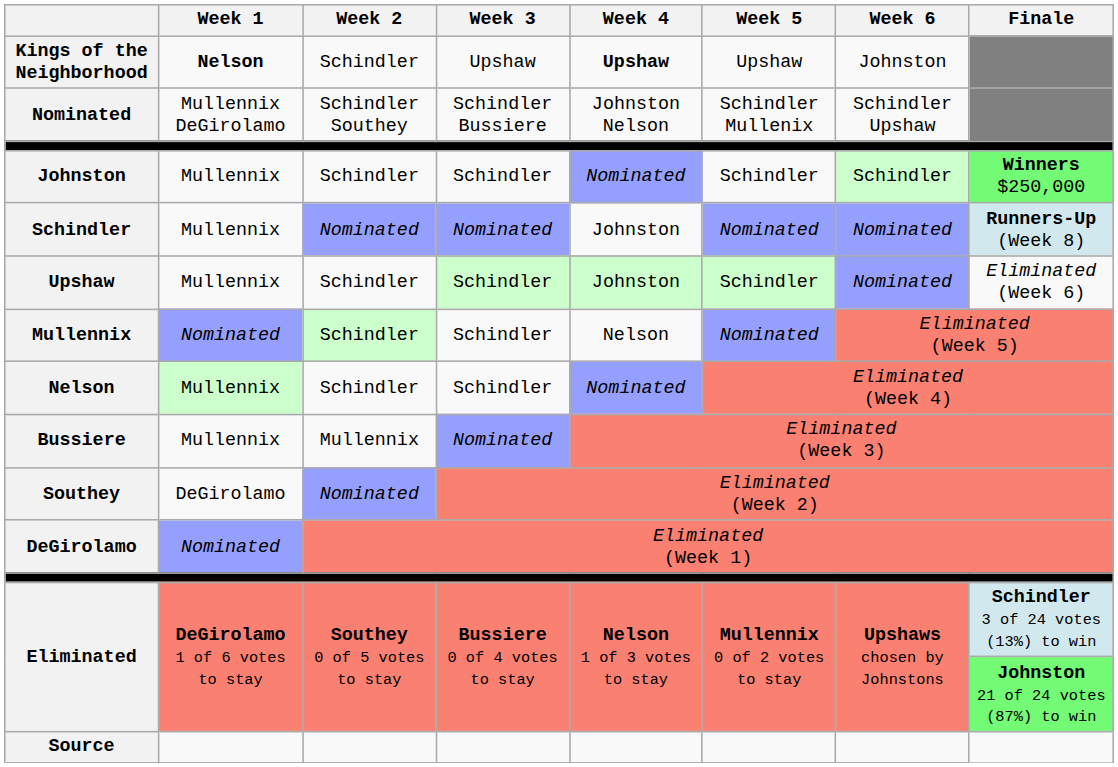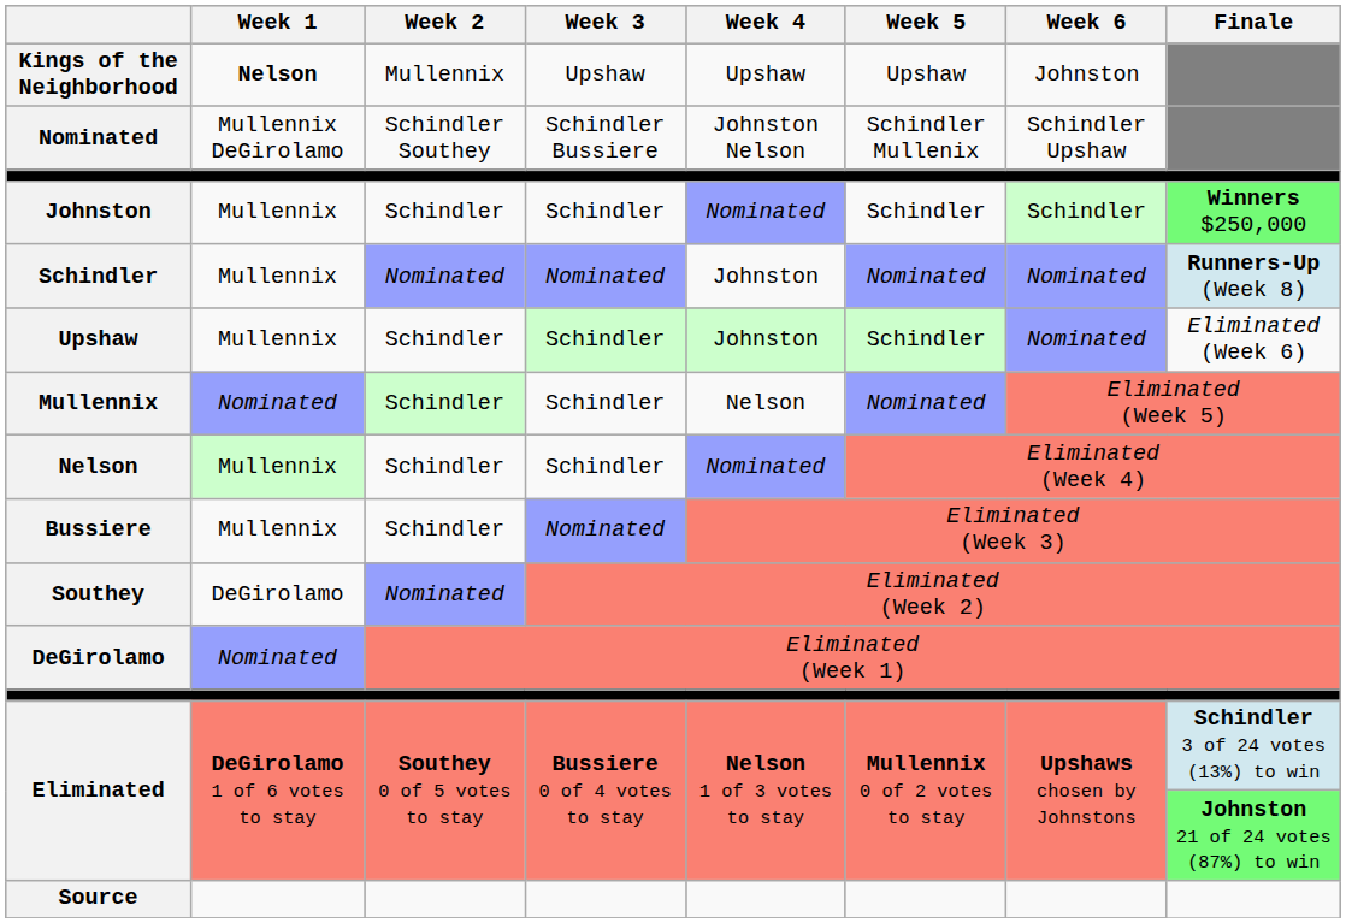Kings of the Neighborhood | Week 2: Schindler -> Mullennix
Kings of the Neighborhood | Week 4: bold -> normal
Bussiere | Week 2: Mullennix -> Schindler
